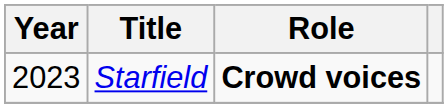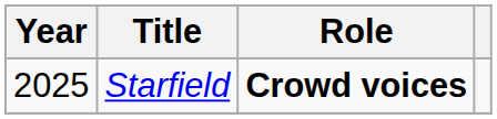Starfield | Year: 2023 -> 2025
